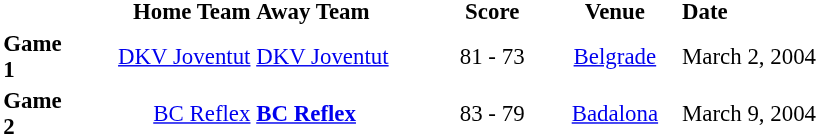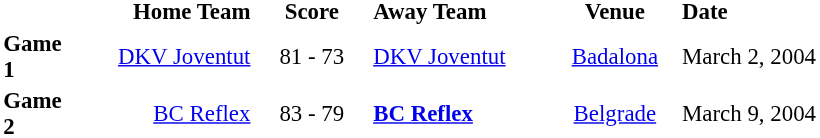columns swapped: Score <-> Away Team
Game 1 | Venue: Belgrade -> Badalona
Game 2 | Venue: Badalona -> Belgrade
